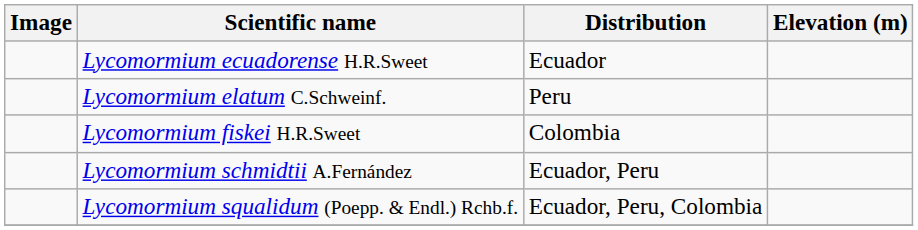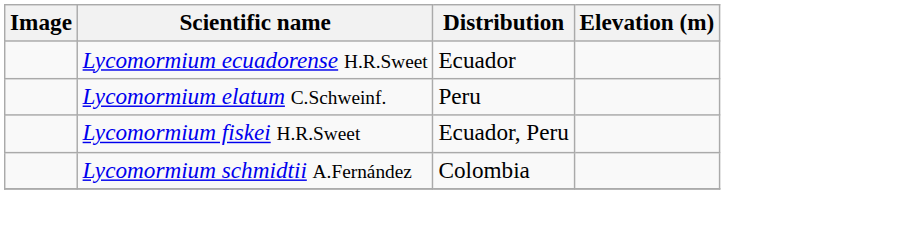Lycomormium fiskei H.R.Sweet | Distribution: Colombia -> Ecuador, Peru
Lycomormium schmidtii A.Fernández | Distribution: Ecuador, Peru -> Colombia
- row: Lycomormium squalidum (Poepp. & Endl.) Rchb.f. | Ecuador, Peru, Colombia
